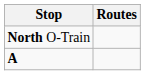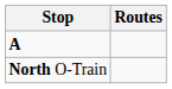rows swapped: North O-Train <-> A
